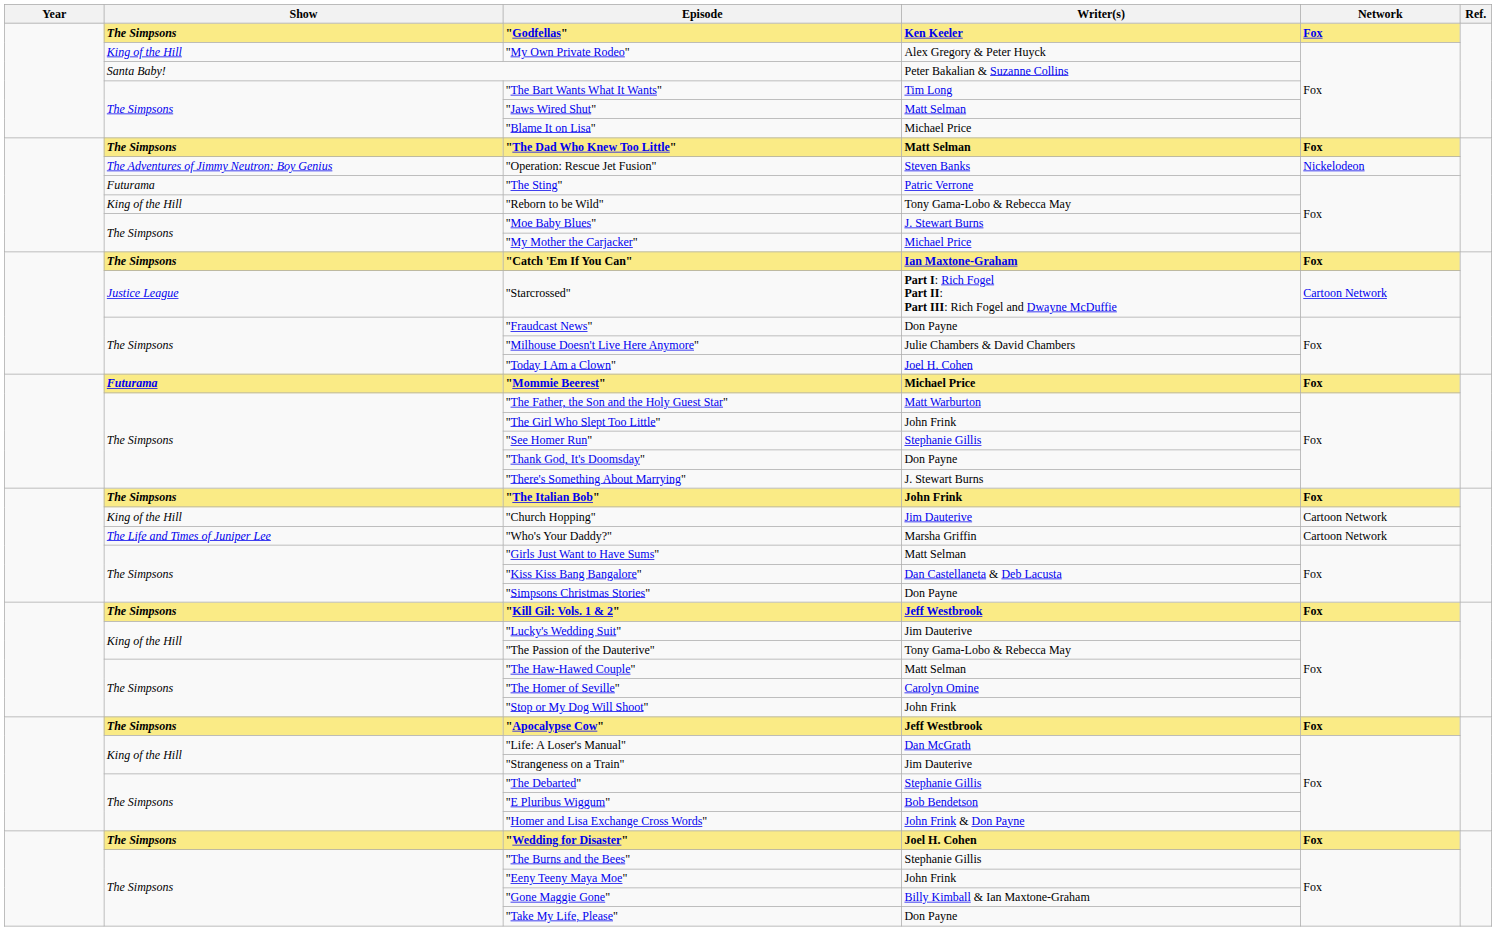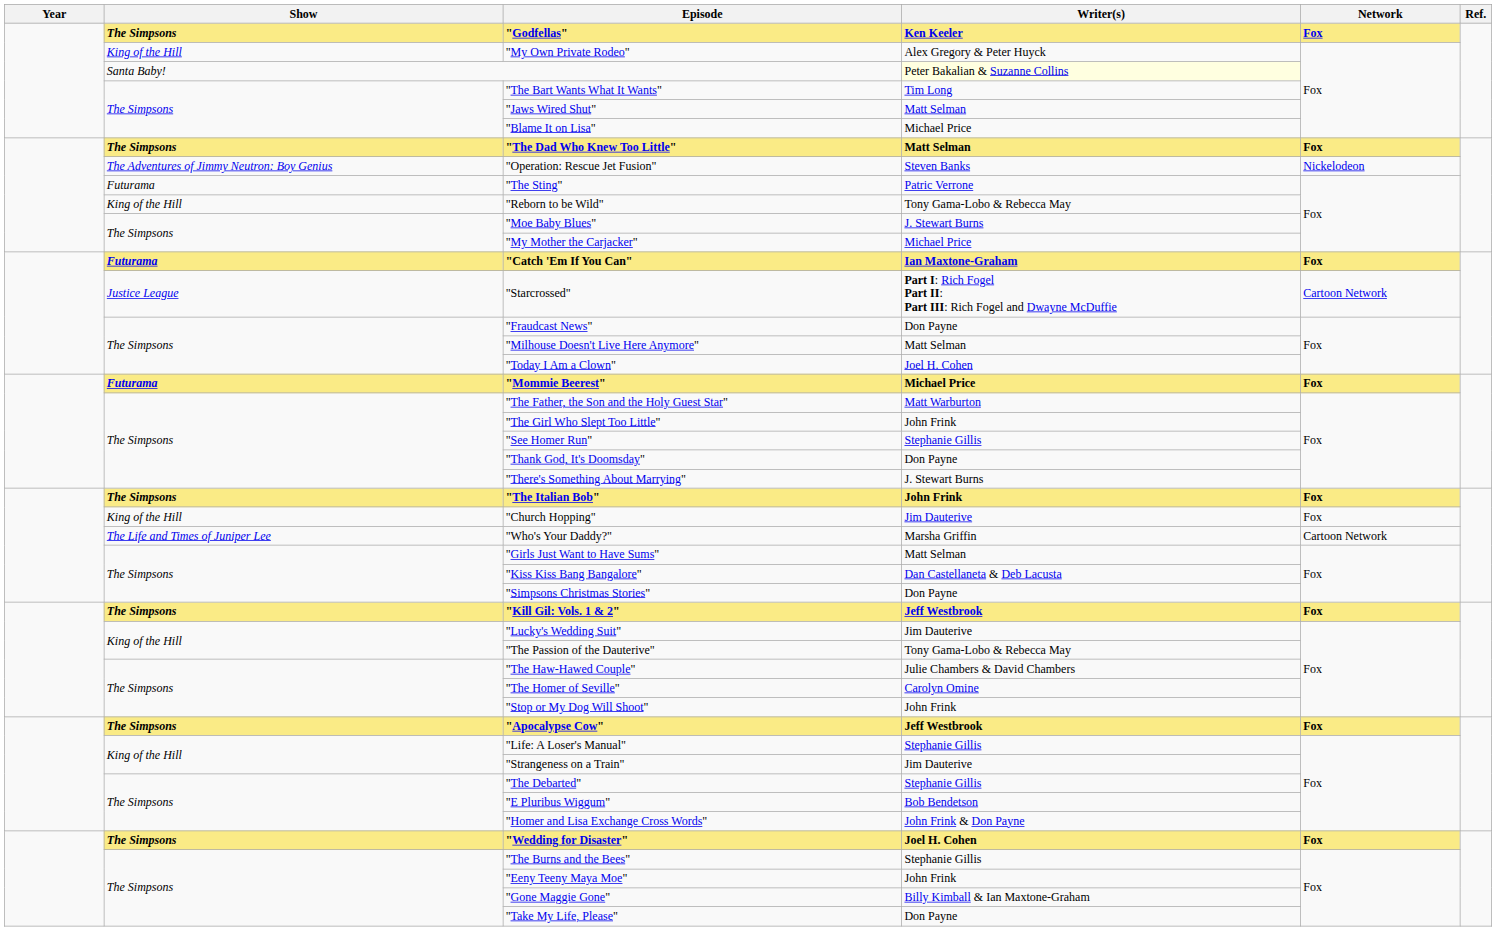Santa Baby! | Writer(s): no background -> lightyellow background
"Catch 'Em If You Can" | Show: The Simpsons -> Futurama
"Milhouse Doesn't Live Here Anymore" | Writer(s): Julie Chambers & David Chambers -> Matt Selman
"Church Hopping" | Network: Cartoon Network -> Fox
"The Haw-Hawed Couple" | Writer(s): Matt Selman -> Julie Chambers & David Chambers
"Life: A Loser's Manual" | Writer(s): Dan McGrath -> Stephanie Gillis
